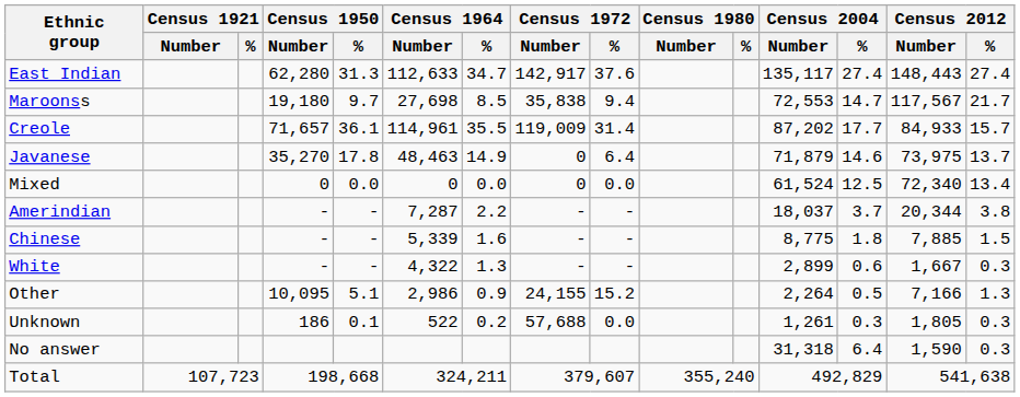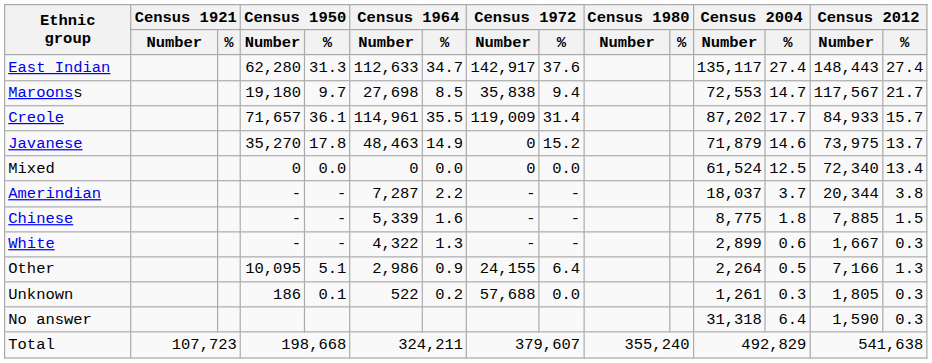Javanese | Census 1972 / %: 6.4 -> 15.2
Other | Census 1972 / %: 15.2 -> 6.4
